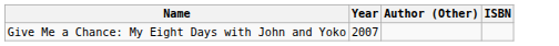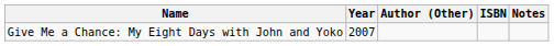+ column: Notes
